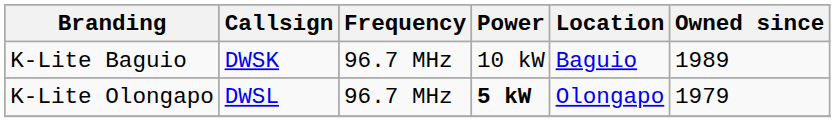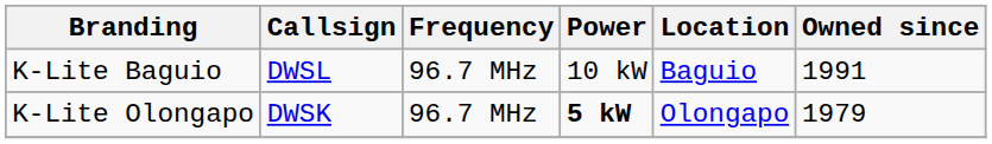K-Lite Baguio | Callsign: DWSK -> DWSL
K-Lite Baguio | Owned since: 1989 -> 1991
K-Lite Olongapo | Callsign: DWSL -> DWSK
